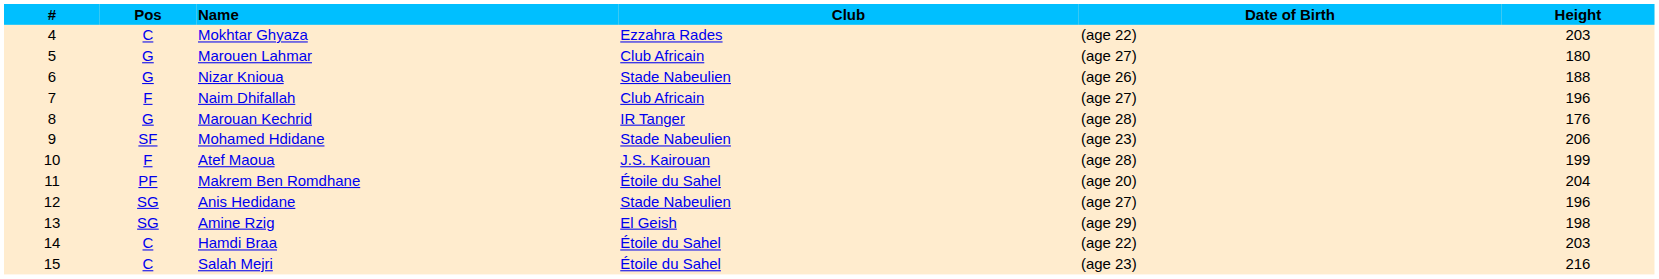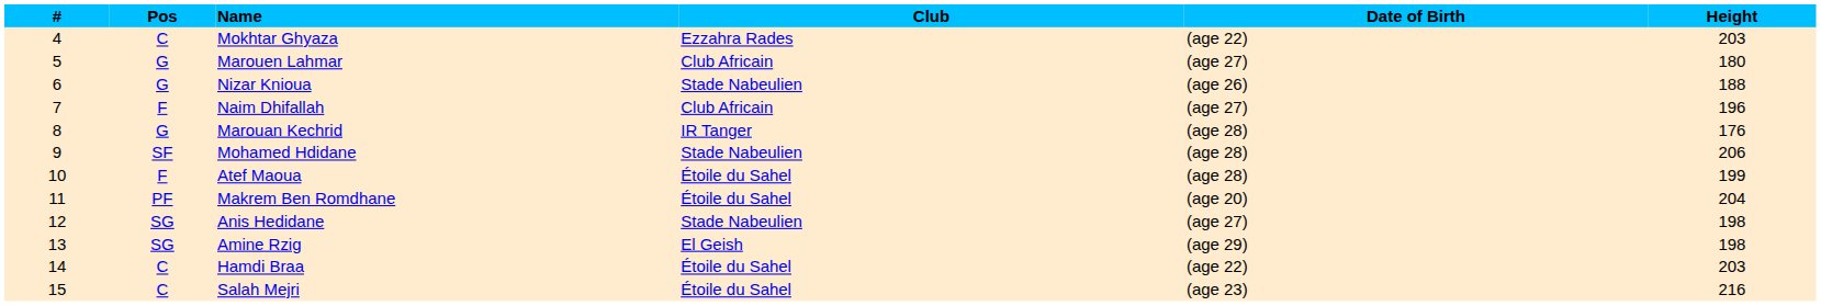Mohamed Hdidane | Date of Birth: (age 23) -> (age 28)
Atef Maoua | Club: J.S. Kairouan -> Étoile du Sahel
Anis Hedidane | Height: 196 -> 198
